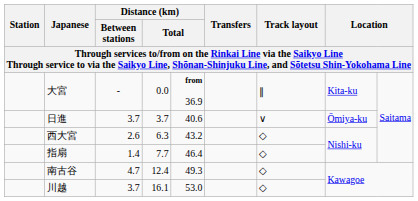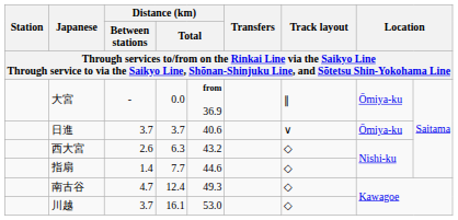大宮 | column 8: Kita-ku -> Ōmiya-ku
指扇 | column 5: 46.4 -> 44.6
